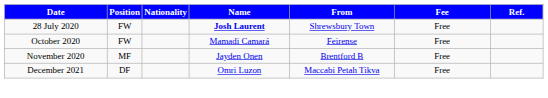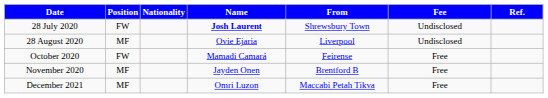28 July 2020 | Fee: Free -> Undisclosed
+ row: 28 August 2020 | MF | Ovie Ejaria | Liverpool | Undisclosed
December 2021 | Position: DF -> MF
